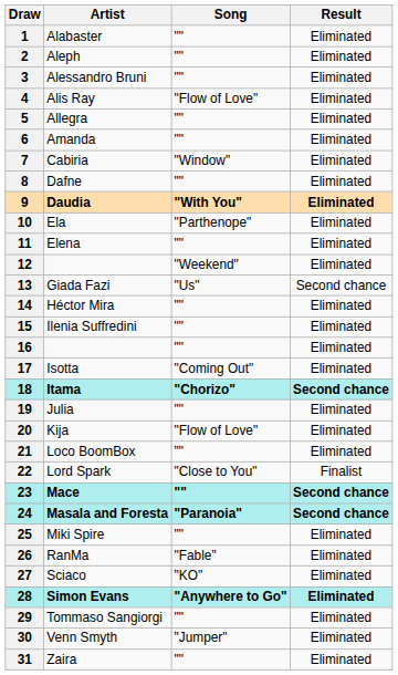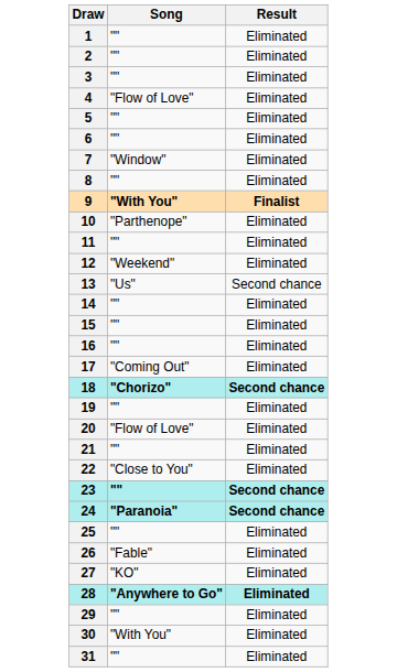- column: Artist | Alabaster | Aleph | Alessandro Bruni | Alis Ray | Allegra | Amanda | Cabiria | Dafne | Daudia | Ela | Elena | Giada Fazi | Héctor Mira | Ilenia Suffredini | Isotta | Itama | Julia | Kija | Loco BoomBox | Lord Spark | Mace | Masala and Foresta | Miki Spire | RanMa | Sciaco | Simon Evans | Tommaso Sangiorgi | Venn Smyth | Zaira
9 | Result: Eliminated -> Finalist
22 | Result: Finalist -> Eliminated
30 | Song: "Jumper" -> "With You"
